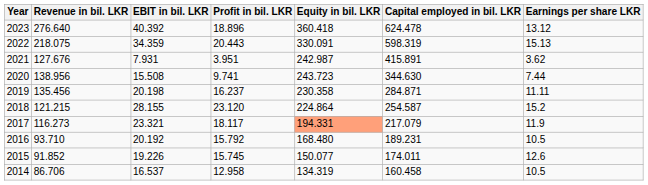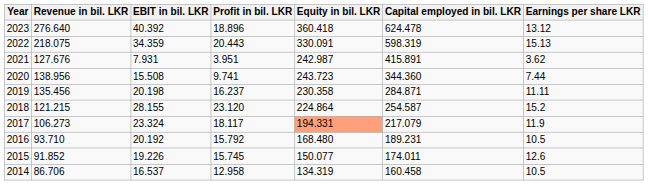2020 | Capital employed in bil. LKR: 344.630 -> 344.360
2017 | Revenue in bil. LKR: 116.273 -> 106.273
2017 | EBIT in bil. LKR: 23.321 -> 23.324
